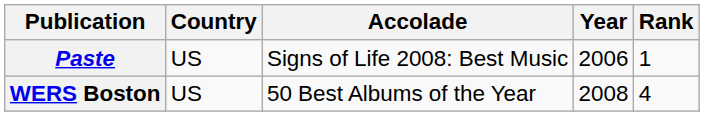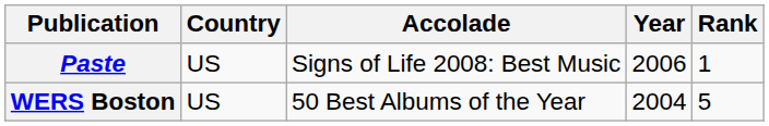WERS Boston | Year: 2008 -> 2004
WERS Boston | Rank: 4 -> 5
